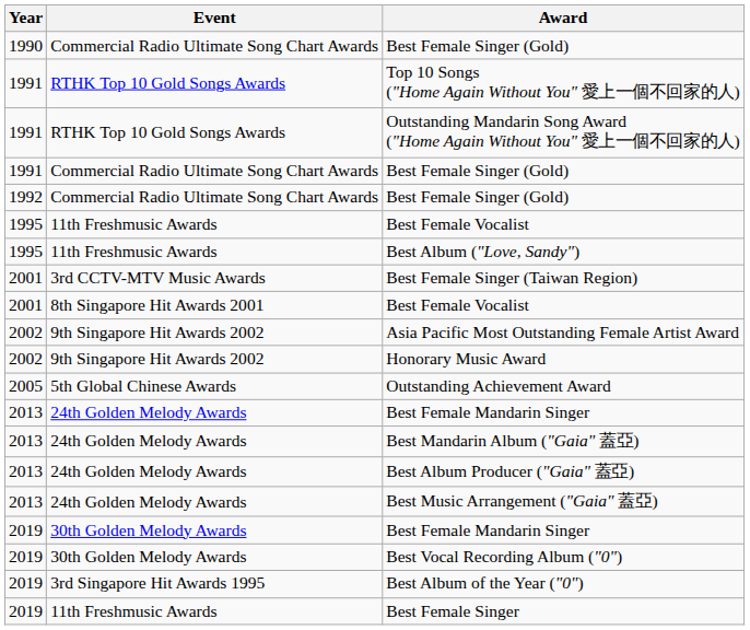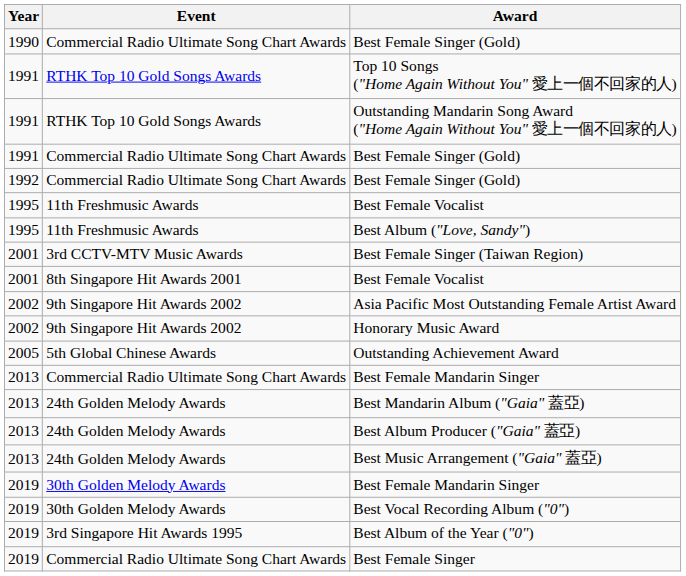2013 / Best Female Mandarin Singer | Event: 24th Golden Melody Awards -> Commercial Radio Ultimate Song Chart Awards
Best Female Singer | Event: 11th Freshmusic Awards -> Commercial Radio Ultimate Song Chart Awards
